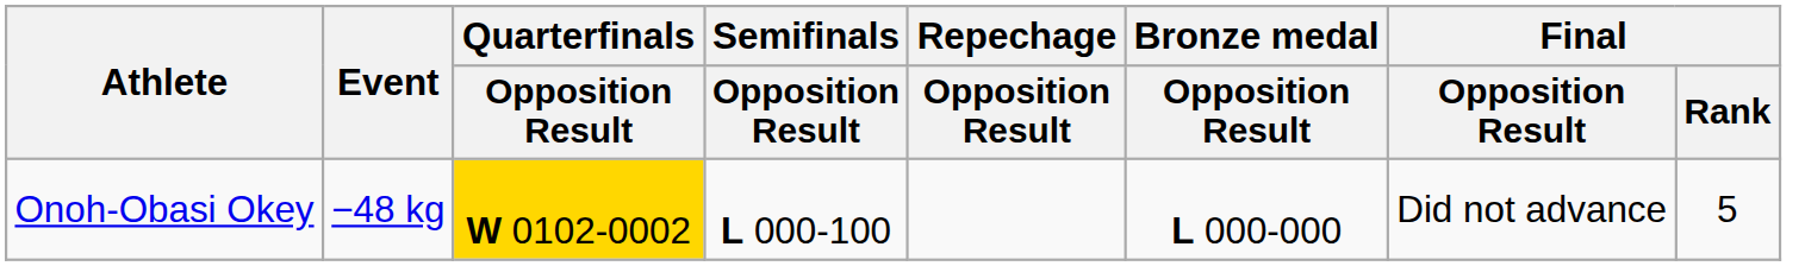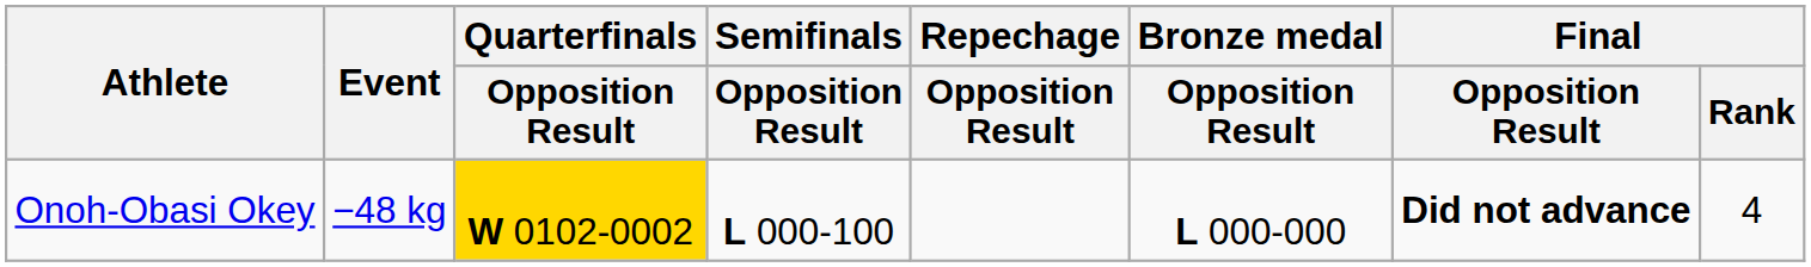Onoh-Obasi Okey | Final / Opposition Result: normal -> bold
Onoh-Obasi Okey | Final / Rank: 5 -> 4
